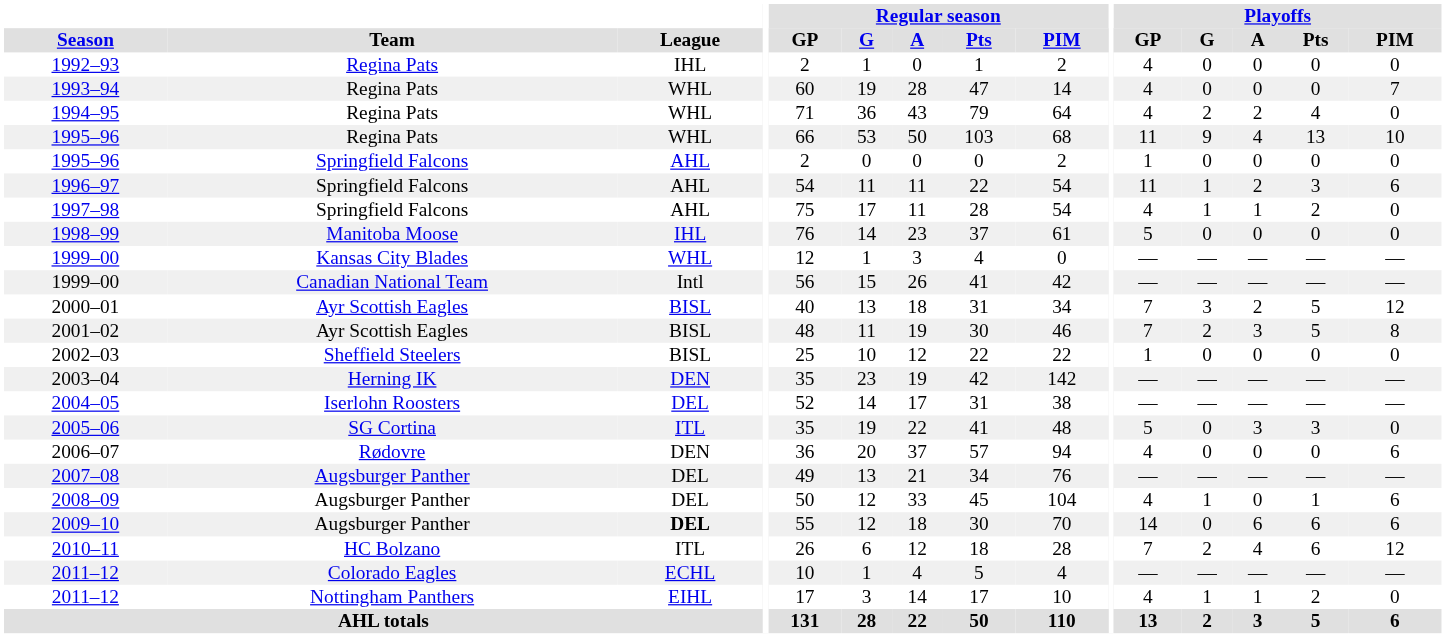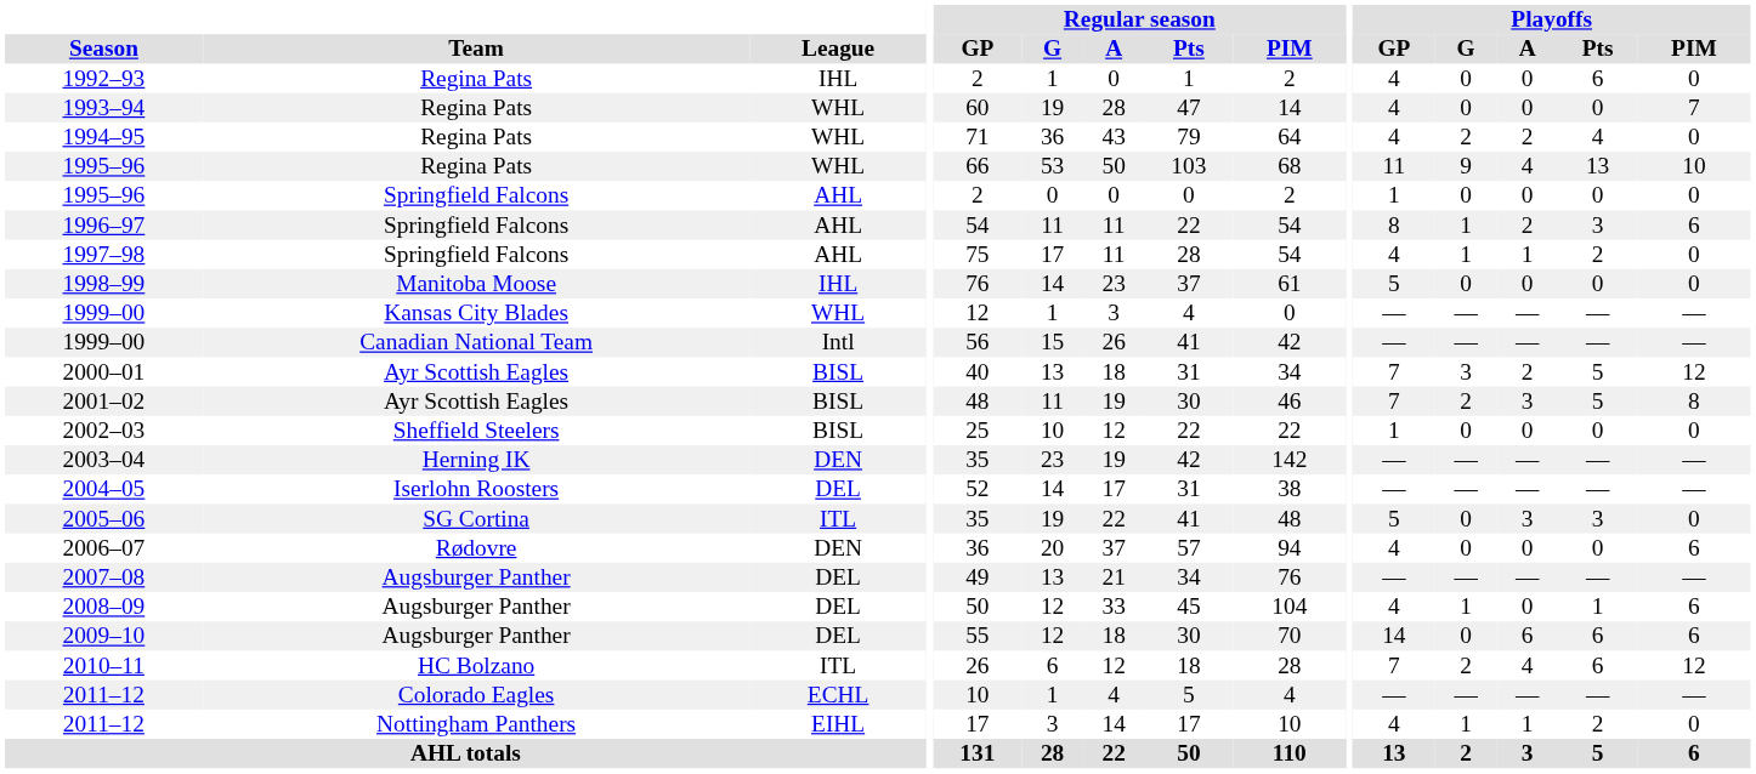1992–93 | Playoffs / Pts: 0 -> 6
1996–97 | Playoffs / GP: 11 -> 8
2009–10 | League: bold -> normal
